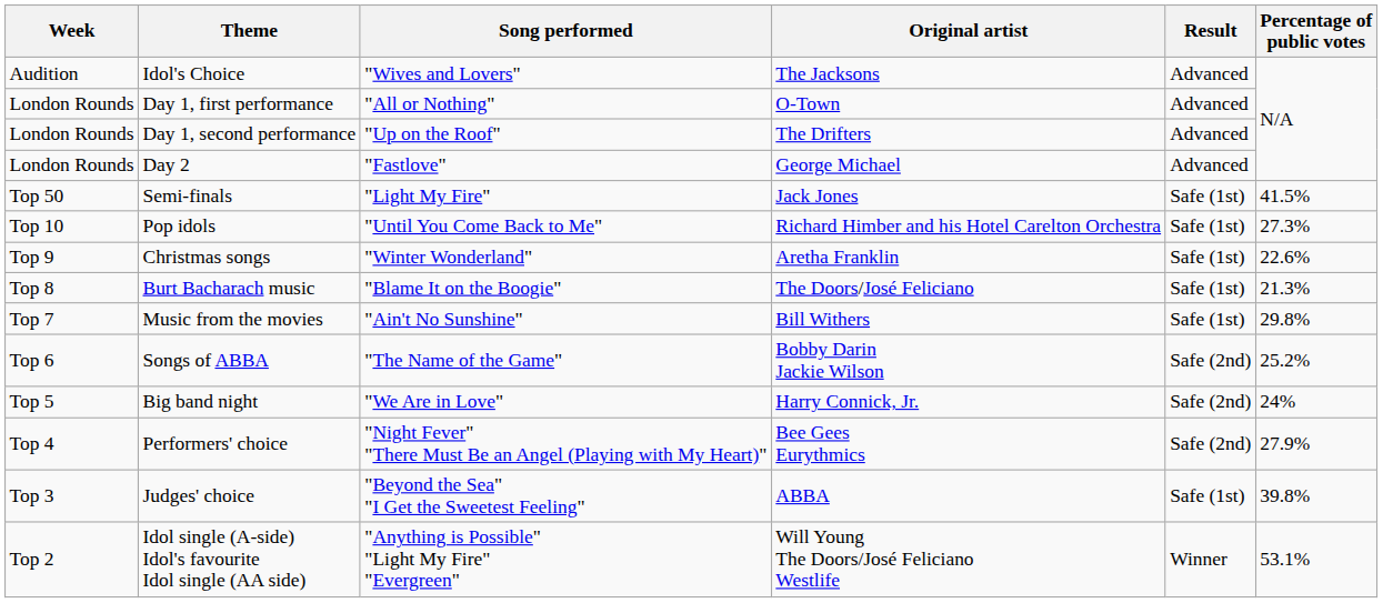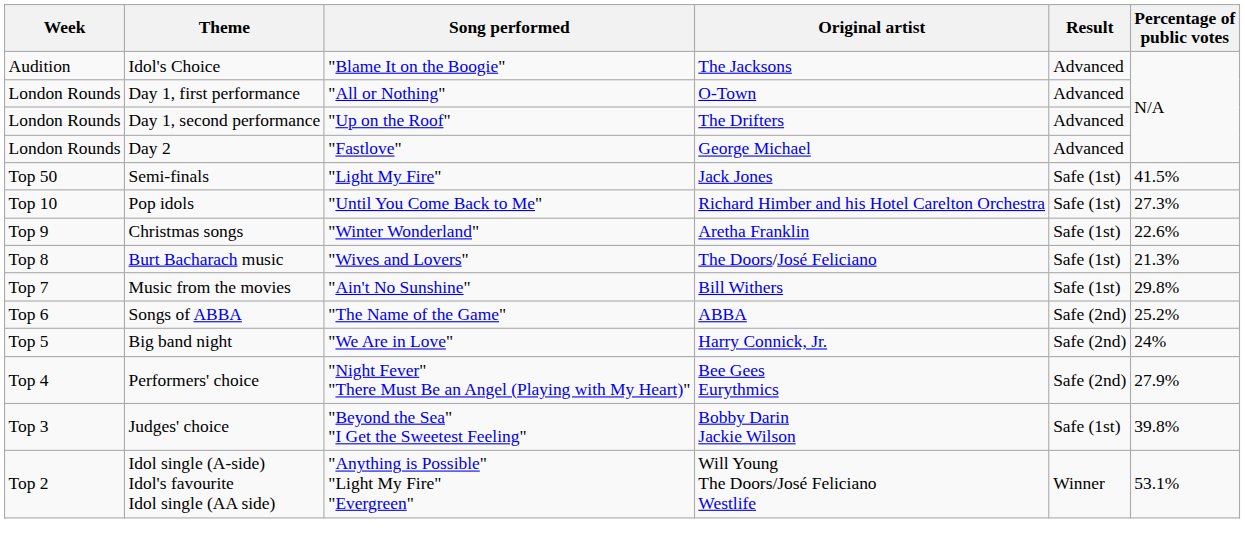Idol's Choice | Song performed: "Wives and Lovers" -> "Blame It on the Boogie"
Burt Bacharach music | Song performed: "Blame It on the Boogie" -> "Wives and Lovers"
Songs of ABBA | Original artist: Bobby Darin Jackie Wilson -> ABBA
Judges' choice | Original artist: ABBA -> Bobby Darin Jackie Wilson
